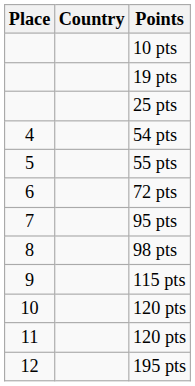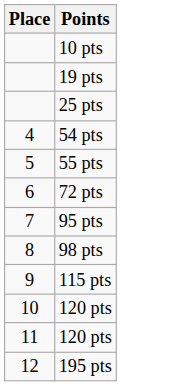- column: Country
